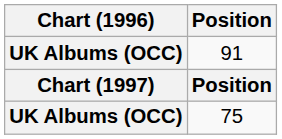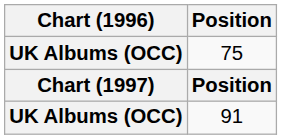rows swapped: 75 <-> 91
